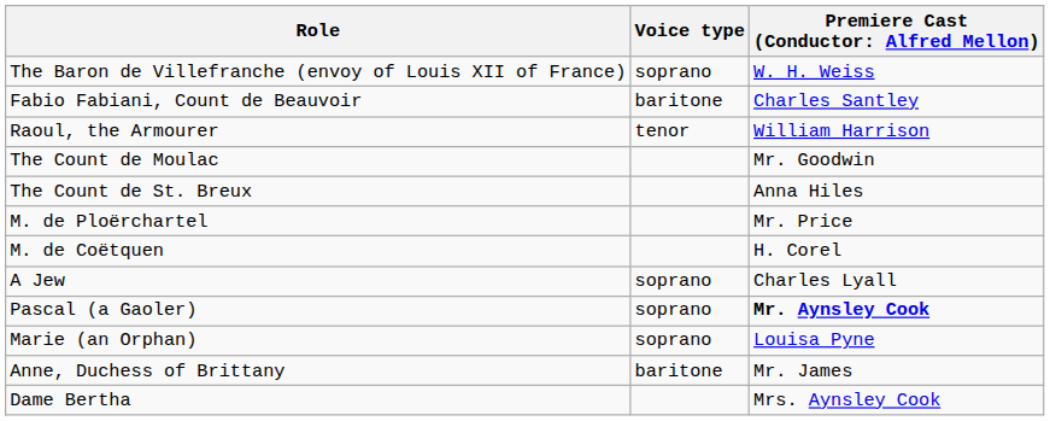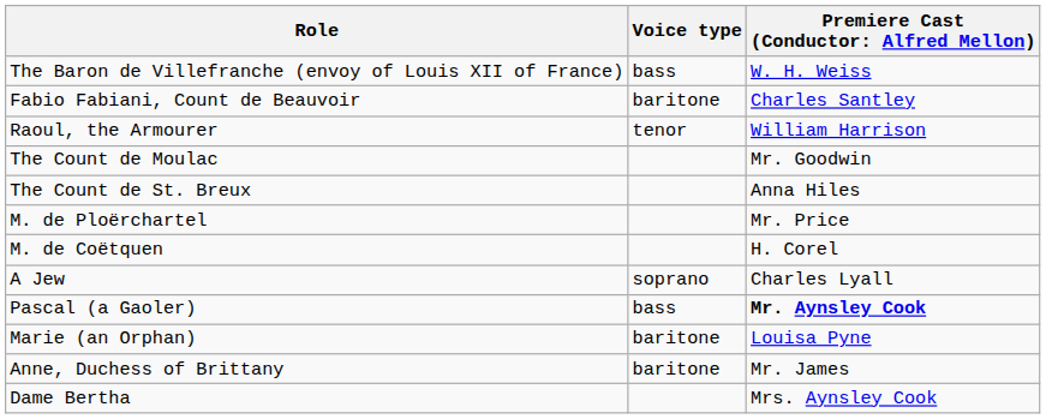The Baron de Villefranche (envoy of Louis XII of France) | Voice type: soprano -> bass
Pascal (a Gaoler) | Voice type: soprano -> bass
Marie (an Orphan) | Voice type: soprano -> baritone
